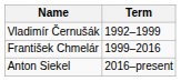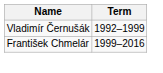- row: Anton Siekel | 2016–present
